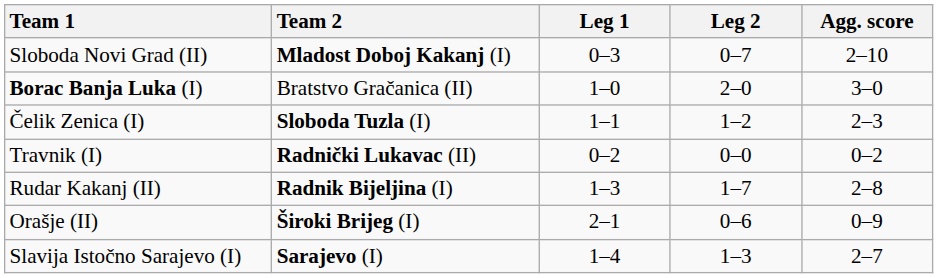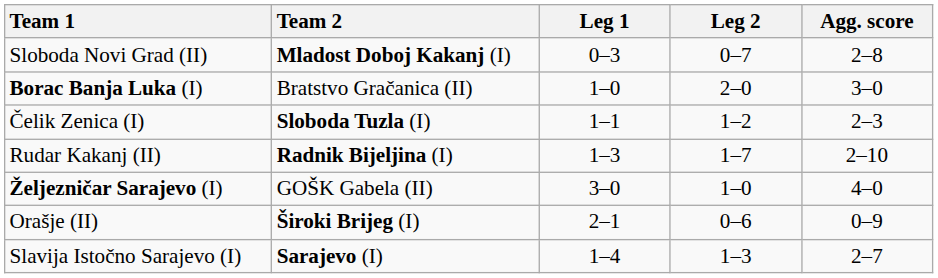Sloboda Novi Grad (II) | Agg. score: 2–10 -> 2–8
- row: Travnik (I) | Radnički Lukavac (II) | 0–2 | 0–0 | 0–2
Rudar Kakanj (II) | Agg. score: 2–8 -> 2–10
+ row: Željezničar Sarajevo (I) | GOŠK Gabela (II) | 3–0 | 1–0 | 4–0
